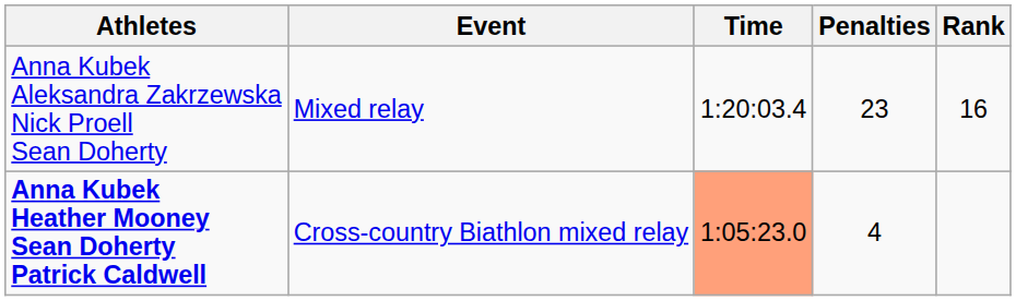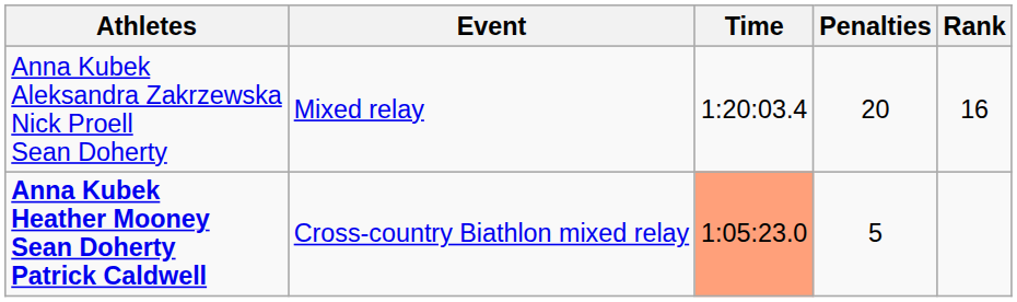Anna Kubek Aleksandra Zakrzewska Nick Proell Sean Doherty | Penalties: 23 -> 20
Anna Kubek Heather Mooney Sean Doherty Patrick Caldwell | Penalties: 4 -> 5
